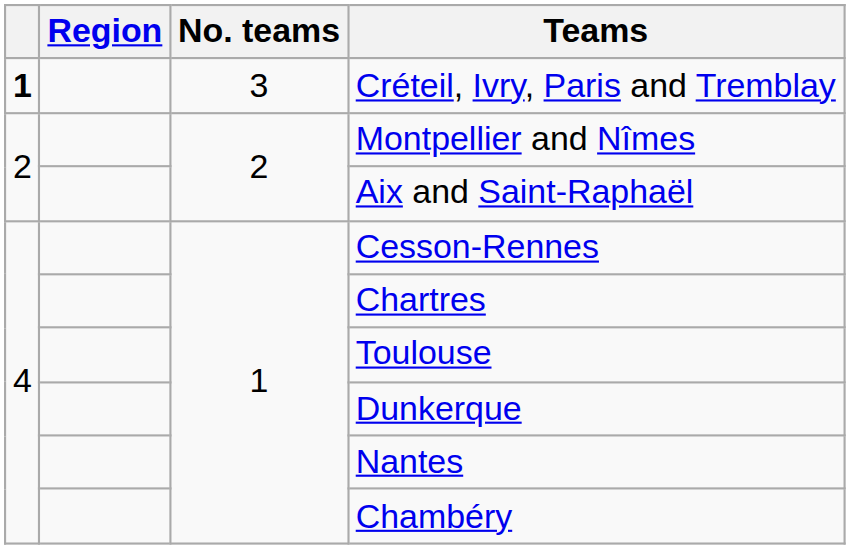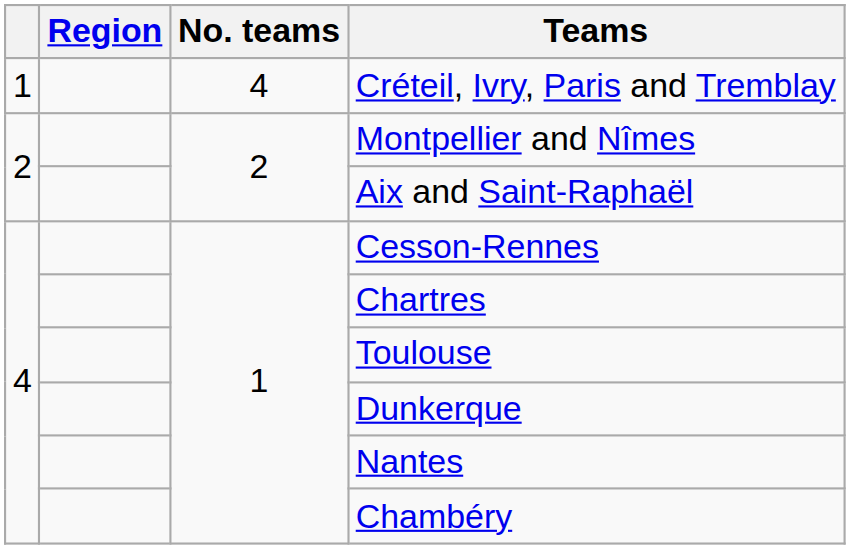Créteil, Ivry, Paris and Tremblay | column 1: bold -> normal
Créteil, Ivry, Paris and Tremblay | No. teams: 3 -> 4
